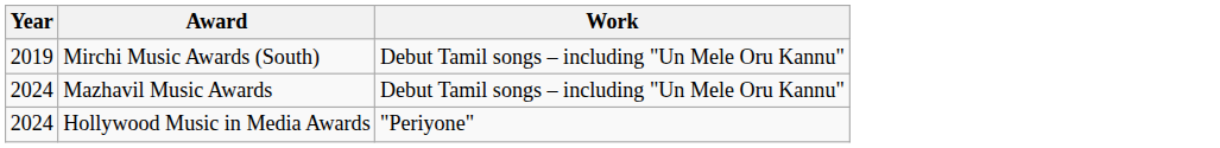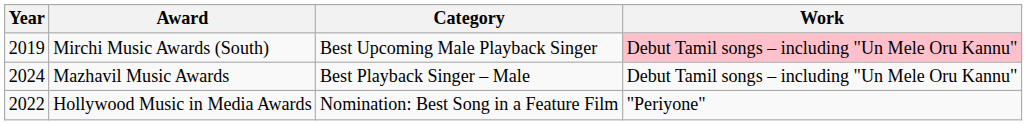+ column: Category | Best Upcoming Male Playback Singer | Best Playback Singer – Male | Nomination: Best Song in a Feature Film
Mirchi Music Awards (South) | Work: no background -> pink background
Hollywood Music in Media Awards | Year: 2024 -> 2022
